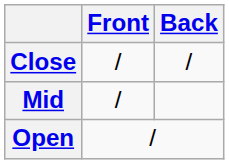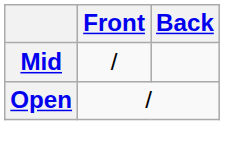- row: Close | / | /
